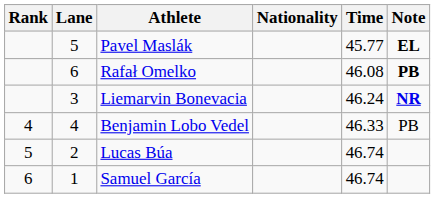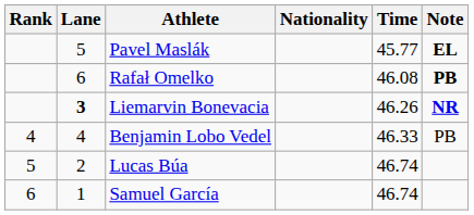Liemarvin Bonevacia | Lane: normal -> bold
Liemarvin Bonevacia | Time: 46.24 -> 46.26
